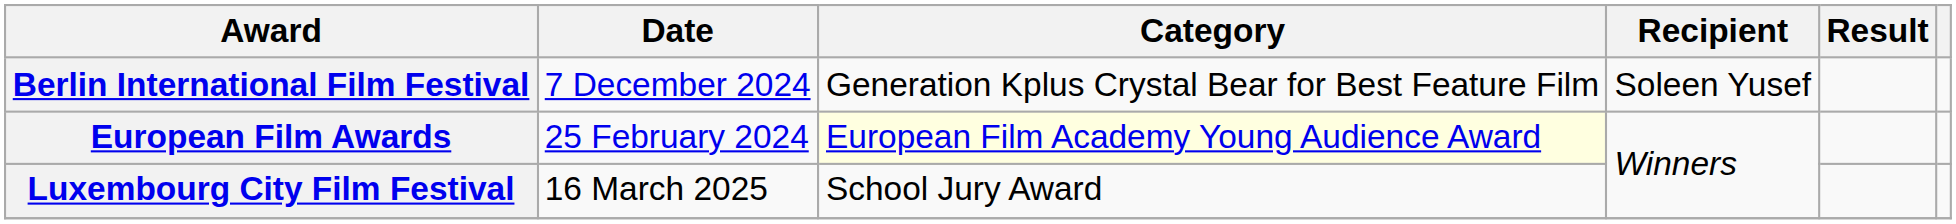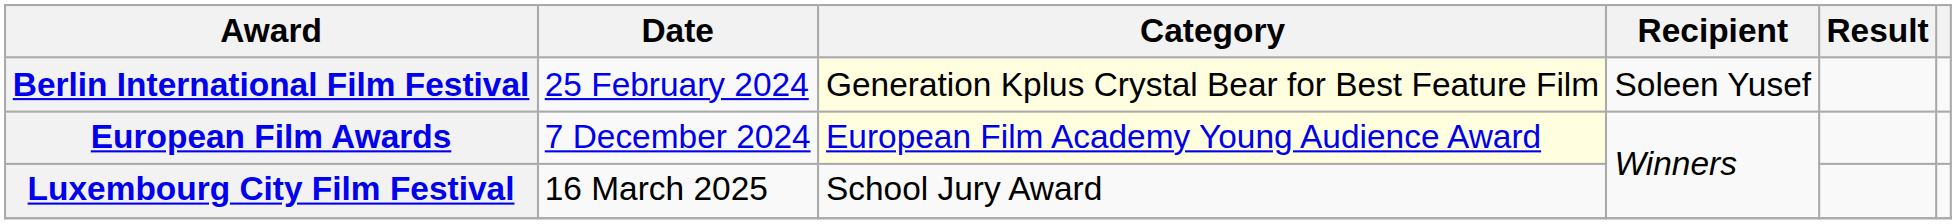Berlin International Film Festival | Date: 7 December 2024 -> 25 February 2024
Berlin International Film Festival | Category: no background -> lightyellow background
European Film Awards | Date: 25 February 2024 -> 7 December 2024
